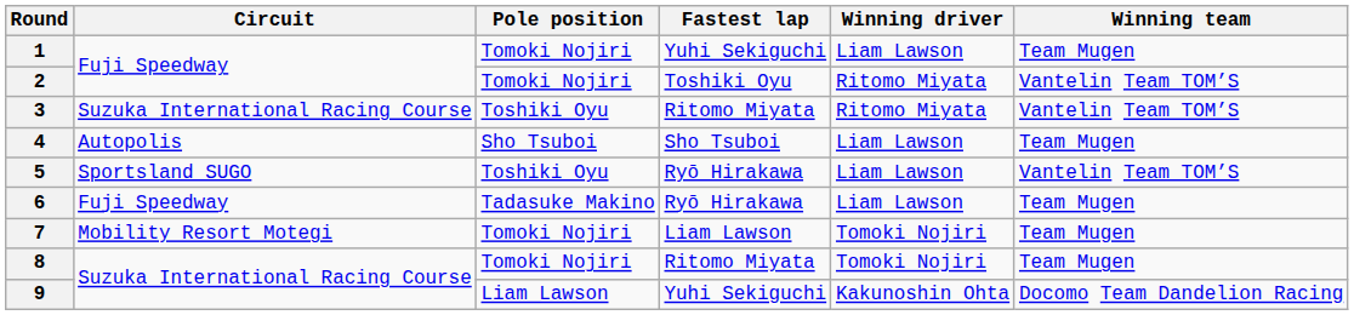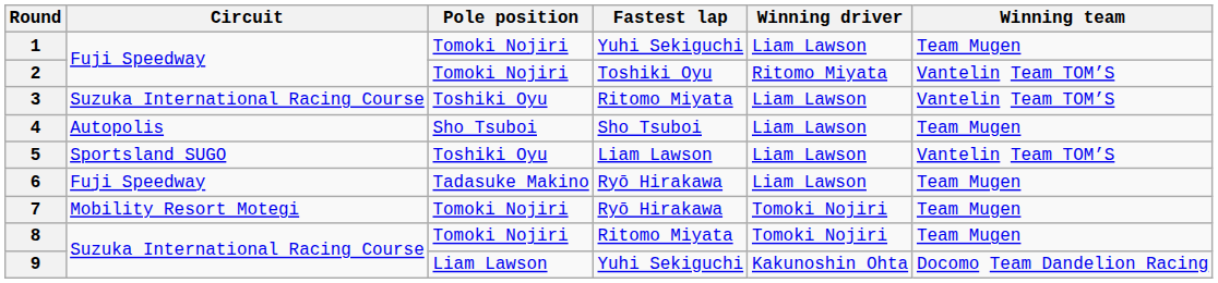3 | Winning driver: Ritomo Miyata -> Liam Lawson
5 | Fastest lap: Ryō Hirakawa -> Liam Lawson
7 | Fastest lap: Liam Lawson -> Ryō Hirakawa
